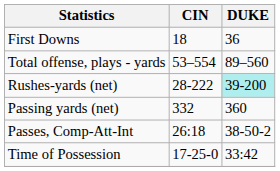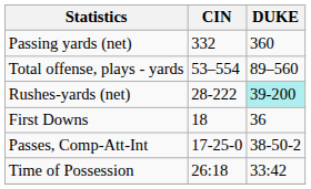rows swapped: First Downs <-> Passing yards (net)
Passes, Comp-Att-Int | CIN: 26:18 -> 17-25-0
Time of Possession | CIN: 17-25-0 -> 26:18
